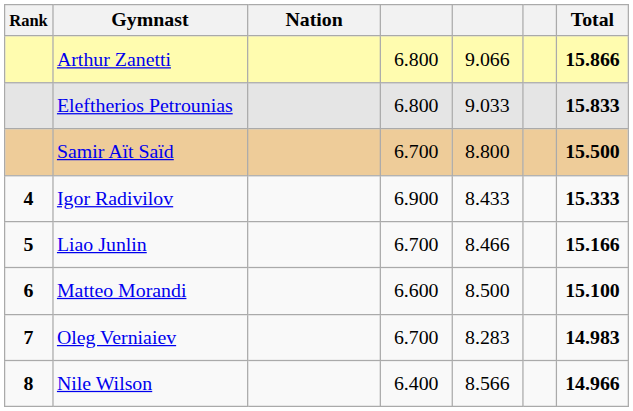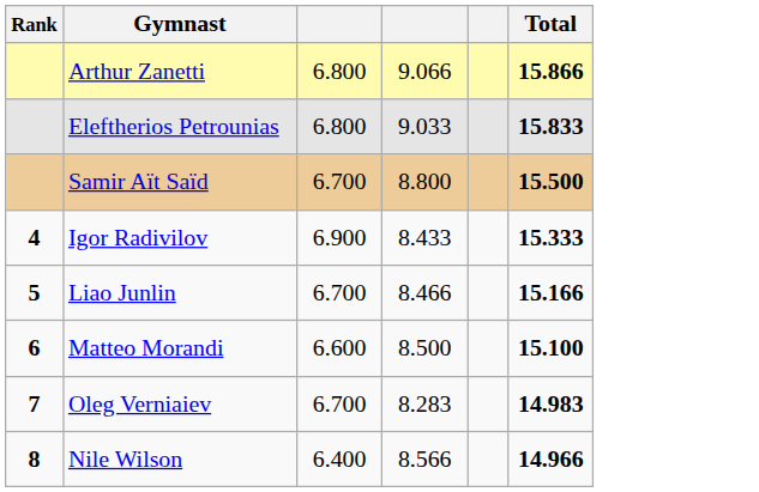- column: Nation
